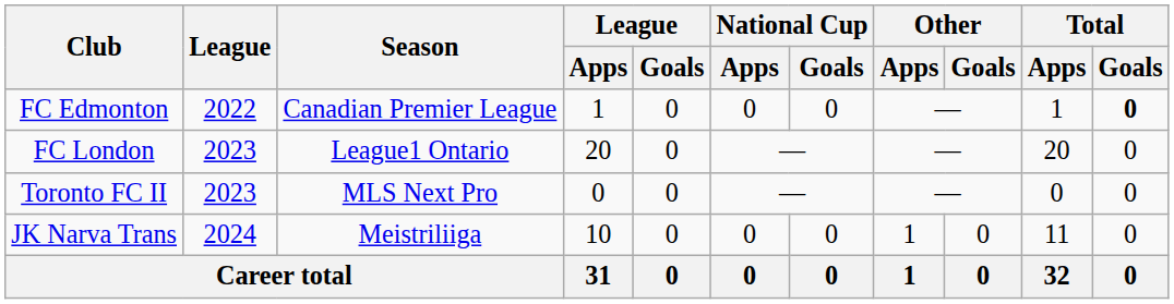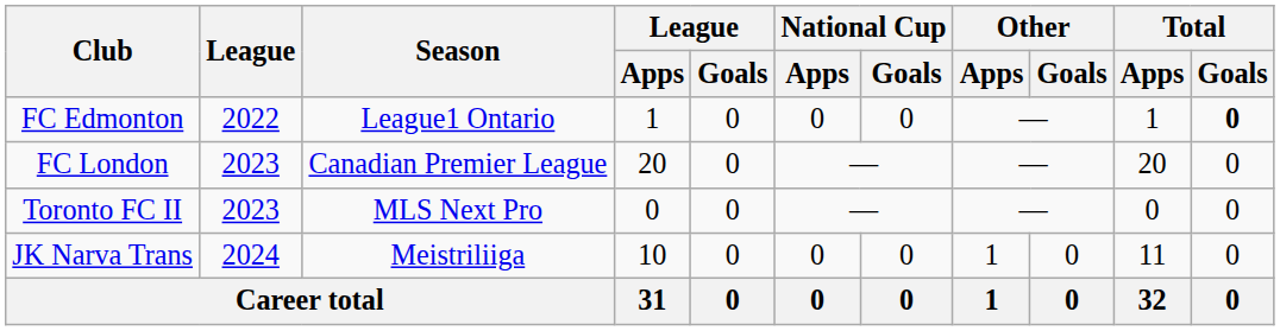FC Edmonton | Season: Canadian Premier League -> League1 Ontario
FC London | Season: League1 Ontario -> Canadian Premier League
